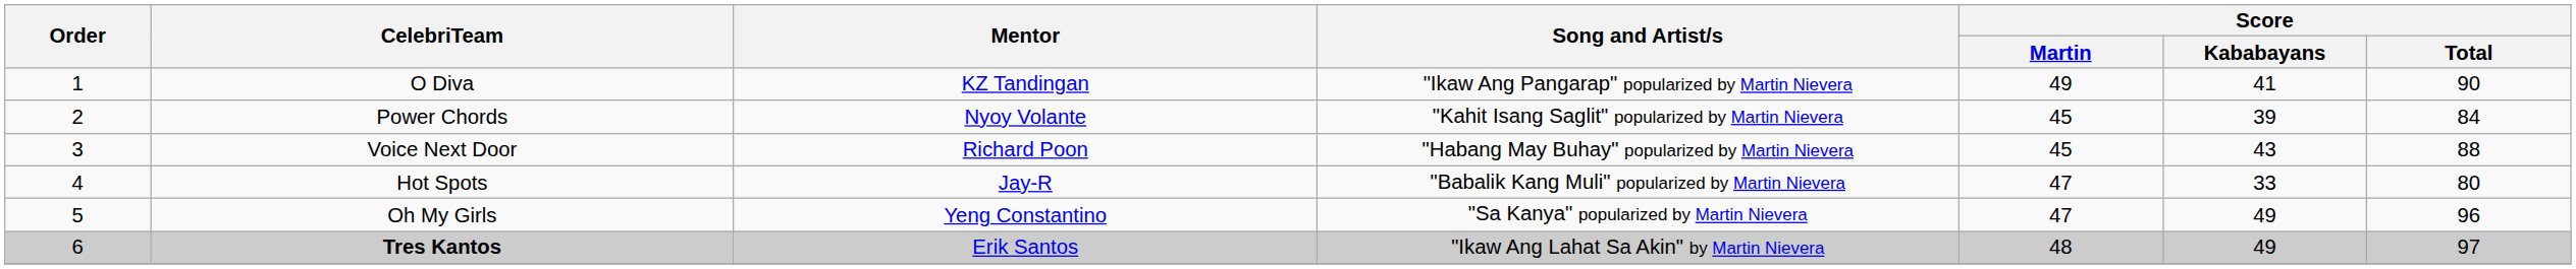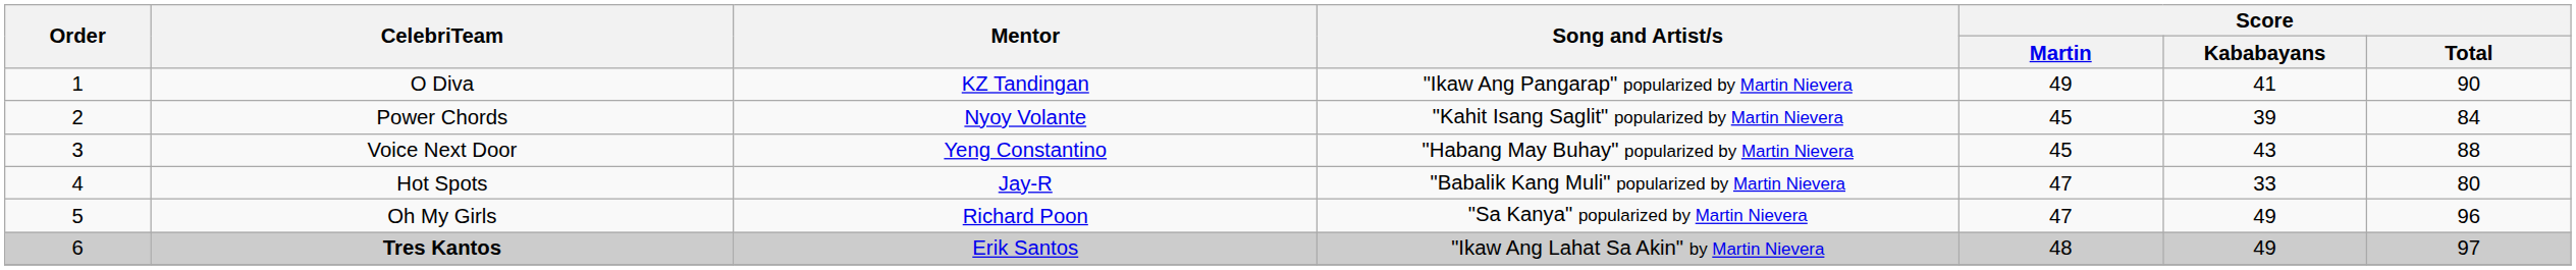Voice Next Door | Mentor: Richard Poon -> Yeng Constantino
Oh My Girls | Mentor: Yeng Constantino -> Richard Poon
